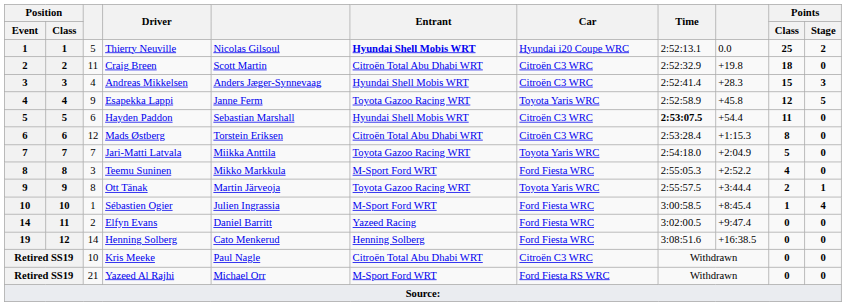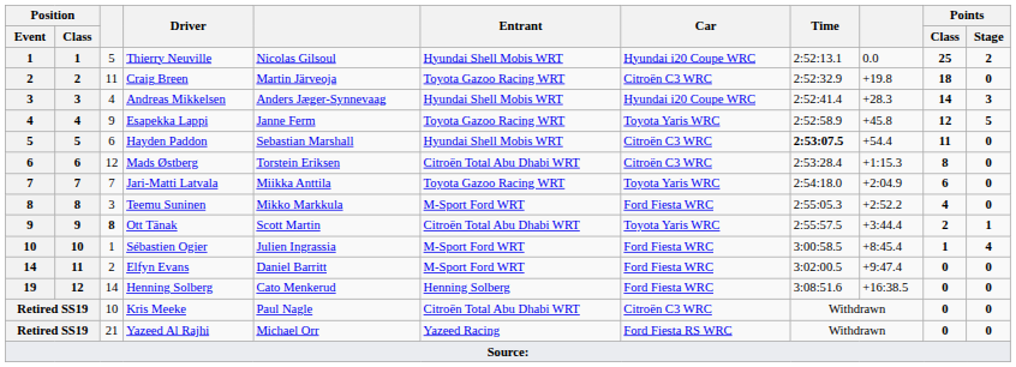Thierry Neuville | Entrant: bold -> normal
Craig Breen | column 5: Scott Martin -> Martin Järveoja
Craig Breen | Entrant: Citroën Total Abu Dhabi WRT -> Toyota Gazoo Racing WRT
Andreas Mikkelsen | Car: Citroën C3 WRC -> Hyundai i20 Coupe WRC
Andreas Mikkelsen | Points / Class: 15 -> 14
Jari-Matti Latvala | Points / Class: 5 -> 6
Ott Tänak | column 3: normal -> bold
Ott Tänak | column 5: Martin Järveoja -> Scott Martin
Ott Tänak | Entrant: Toyota Gazoo Racing WRT -> Citroën Total Abu Dhabi WRT
Elfyn Evans | Entrant: Yazeed Racing -> M-Sport Ford WRT
Yazeed Al Rajhi | Entrant: M-Sport Ford WRT -> Yazeed Racing
